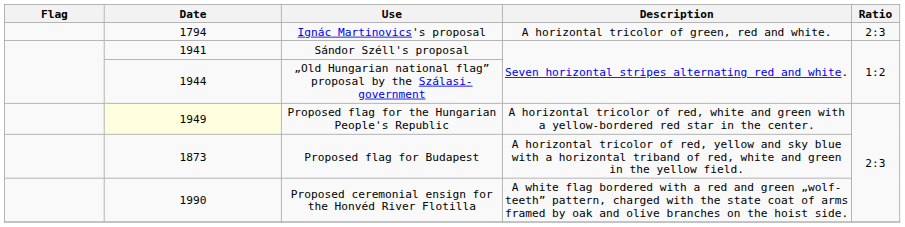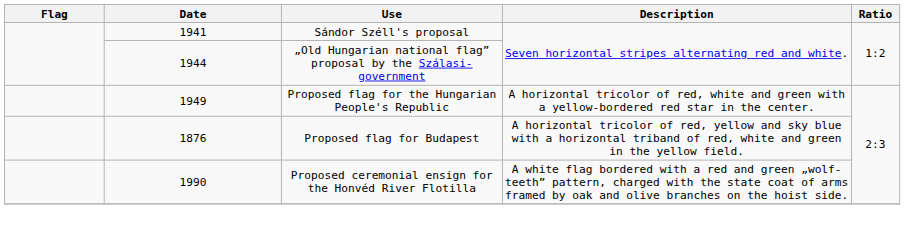- row: 1794 | Ignác Martinovics's proposal | A horizontal tricolor of green, red and white. | 2:3
Proposed flag for the Hungarian People's Republic | Date: lightyellow background -> no background
Proposed flag for Budapest | Date: 1873 -> 1876
